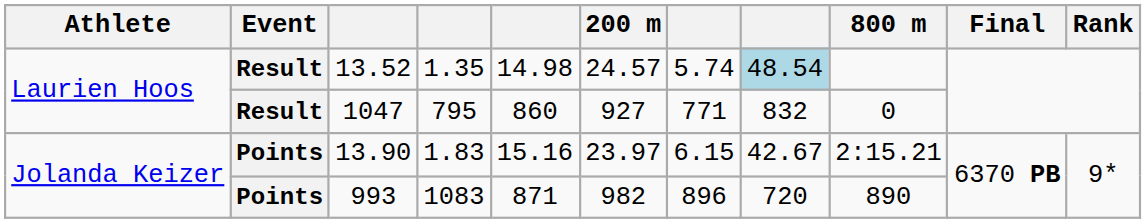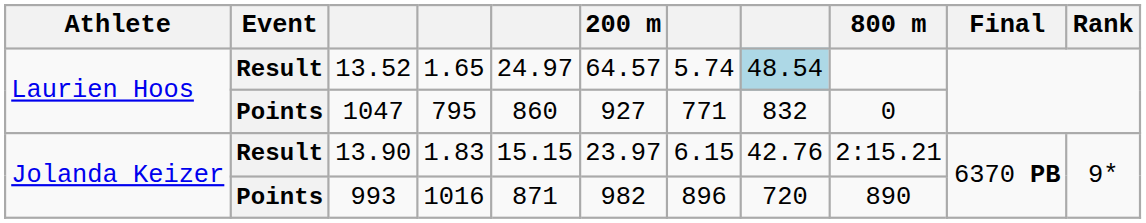13.52 | column 4: 1.35 -> 1.65
13.52 | column 5: 14.98 -> 24.97
13.52 | 200 m: 24.57 -> 64.57
1047 | Event: Result -> Points
13.90 | Event: Points -> Result
13.90 | column 5: 15.16 -> 15.15
13.90 | column 8: 42.67 -> 42.76
993 | column 4: 1083 -> 1016
